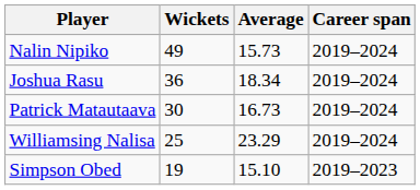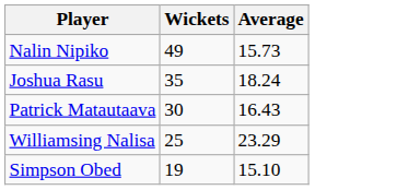- column: Career span | 2019–2024 | 2019–2024 | 2019–2024 | 2019–2024 | 2019–2023
Joshua Rasu | Wickets: 36 -> 35
Joshua Rasu | Average: 18.34 -> 18.24
Patrick Matautaava | Average: 16.73 -> 16.43
